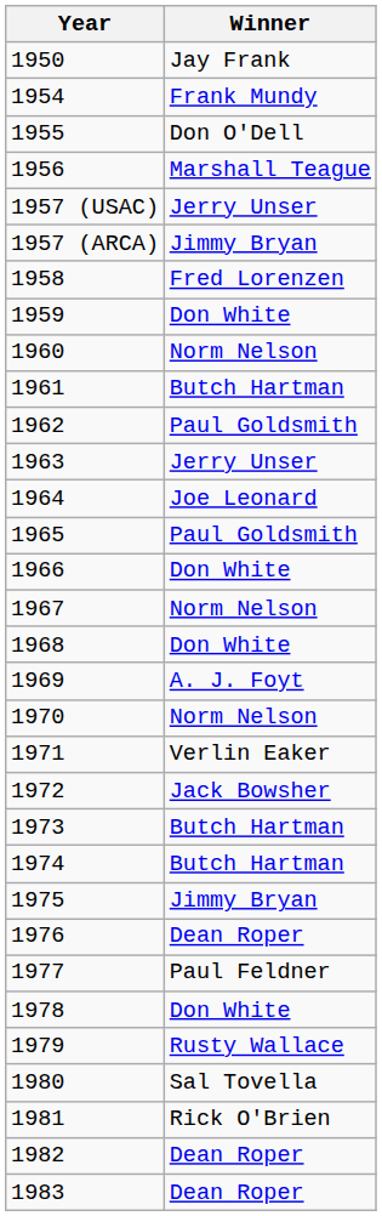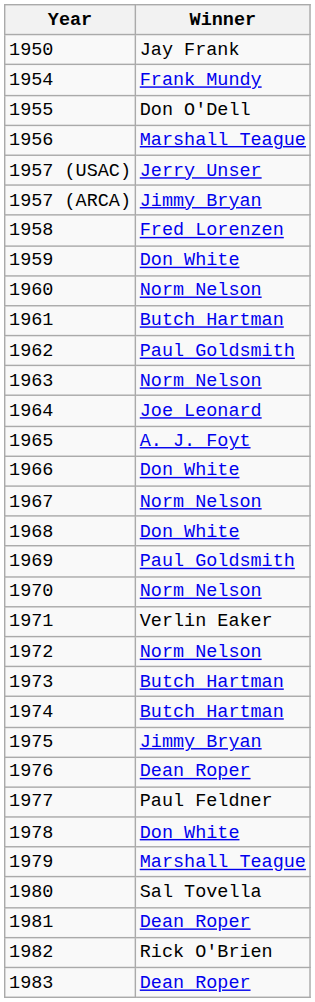1963 | Winner: Jerry Unser -> Norm Nelson
1965 | Winner: Paul Goldsmith -> A. J. Foyt
1969 | Winner: A. J. Foyt -> Paul Goldsmith
1972 | Winner: Jack Bowsher -> Norm Nelson
1979 | Winner: Rusty Wallace -> Marshall Teague
1981 | Winner: Rick O'Brien -> Dean Roper
1982 | Winner: Dean Roper -> Rick O'Brien
